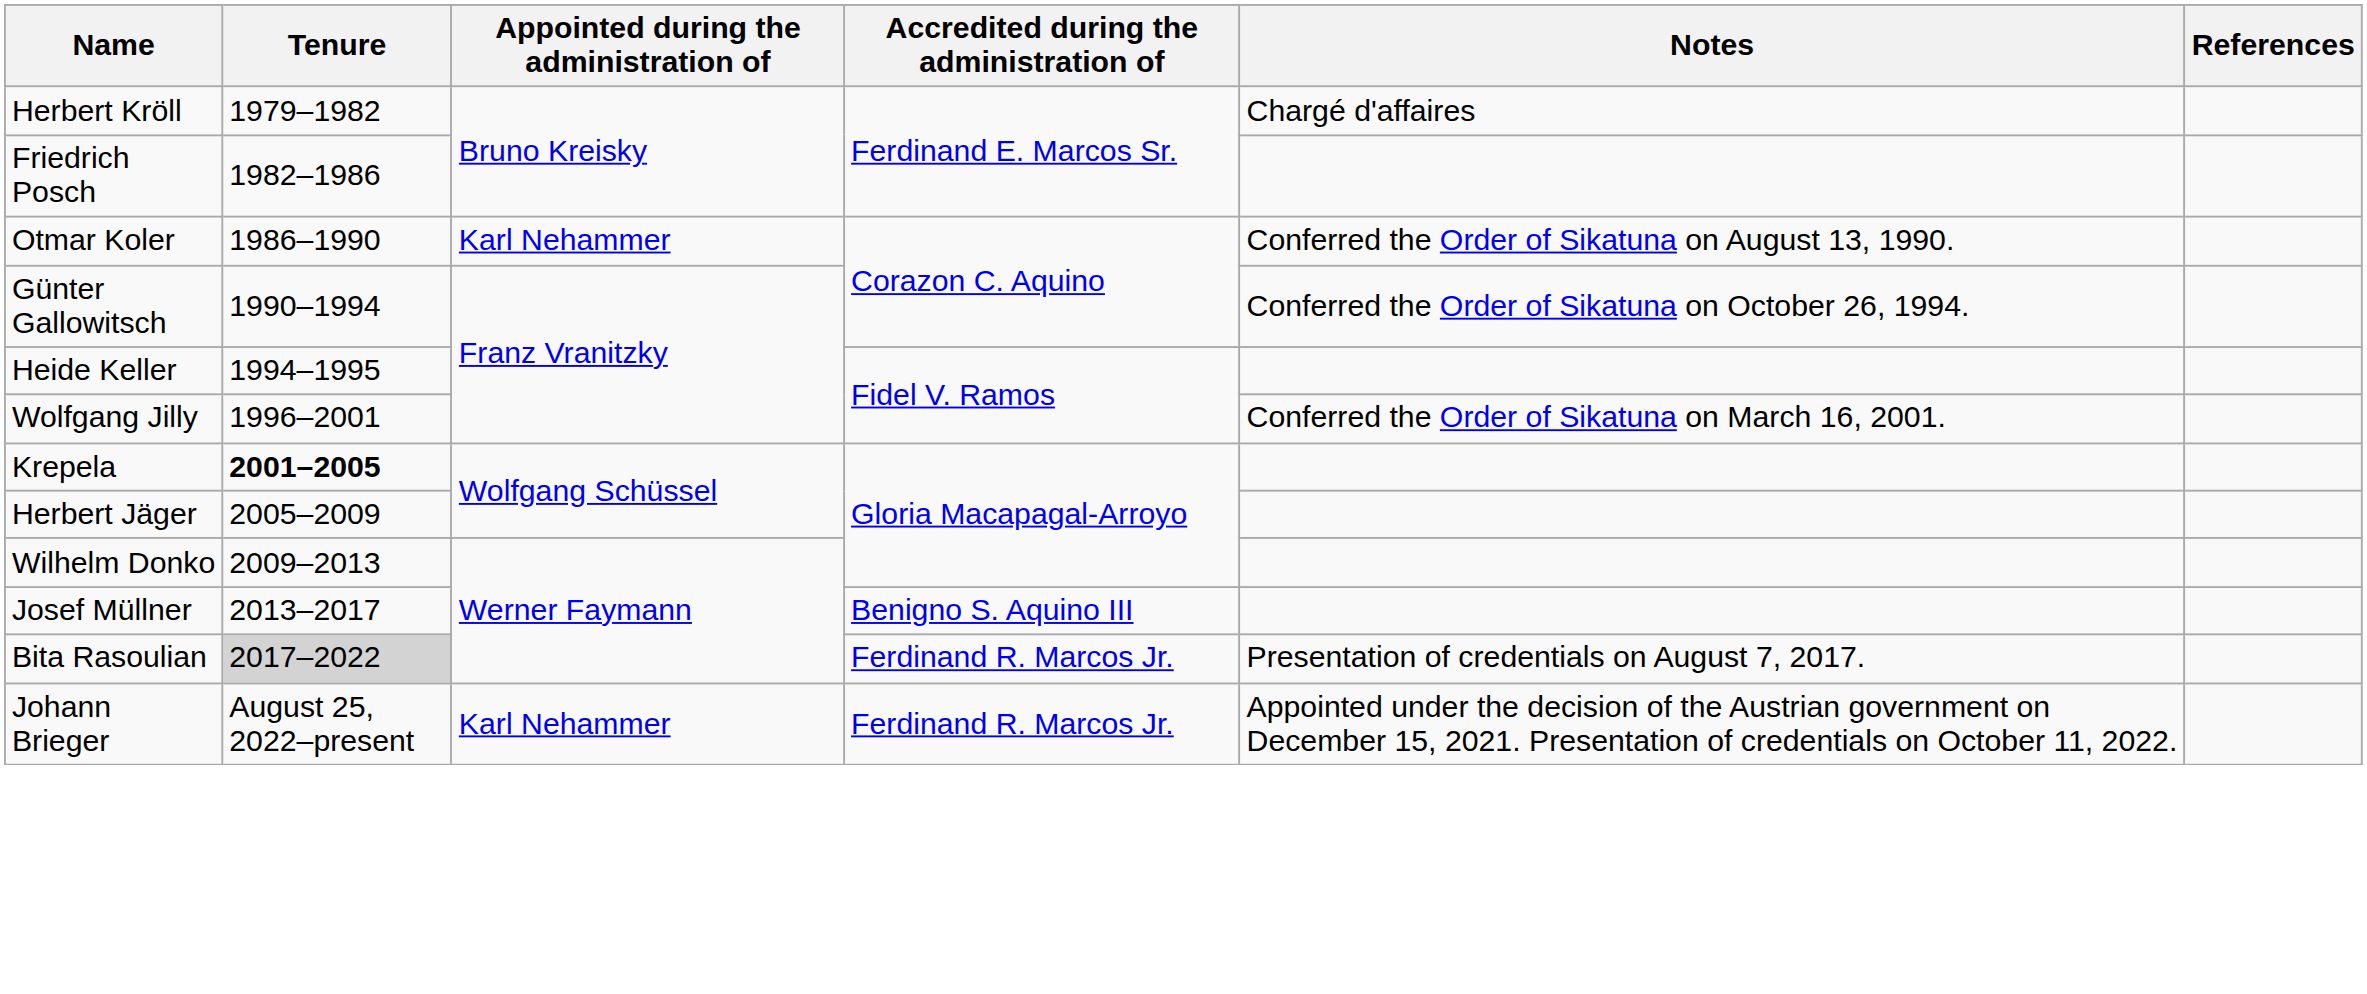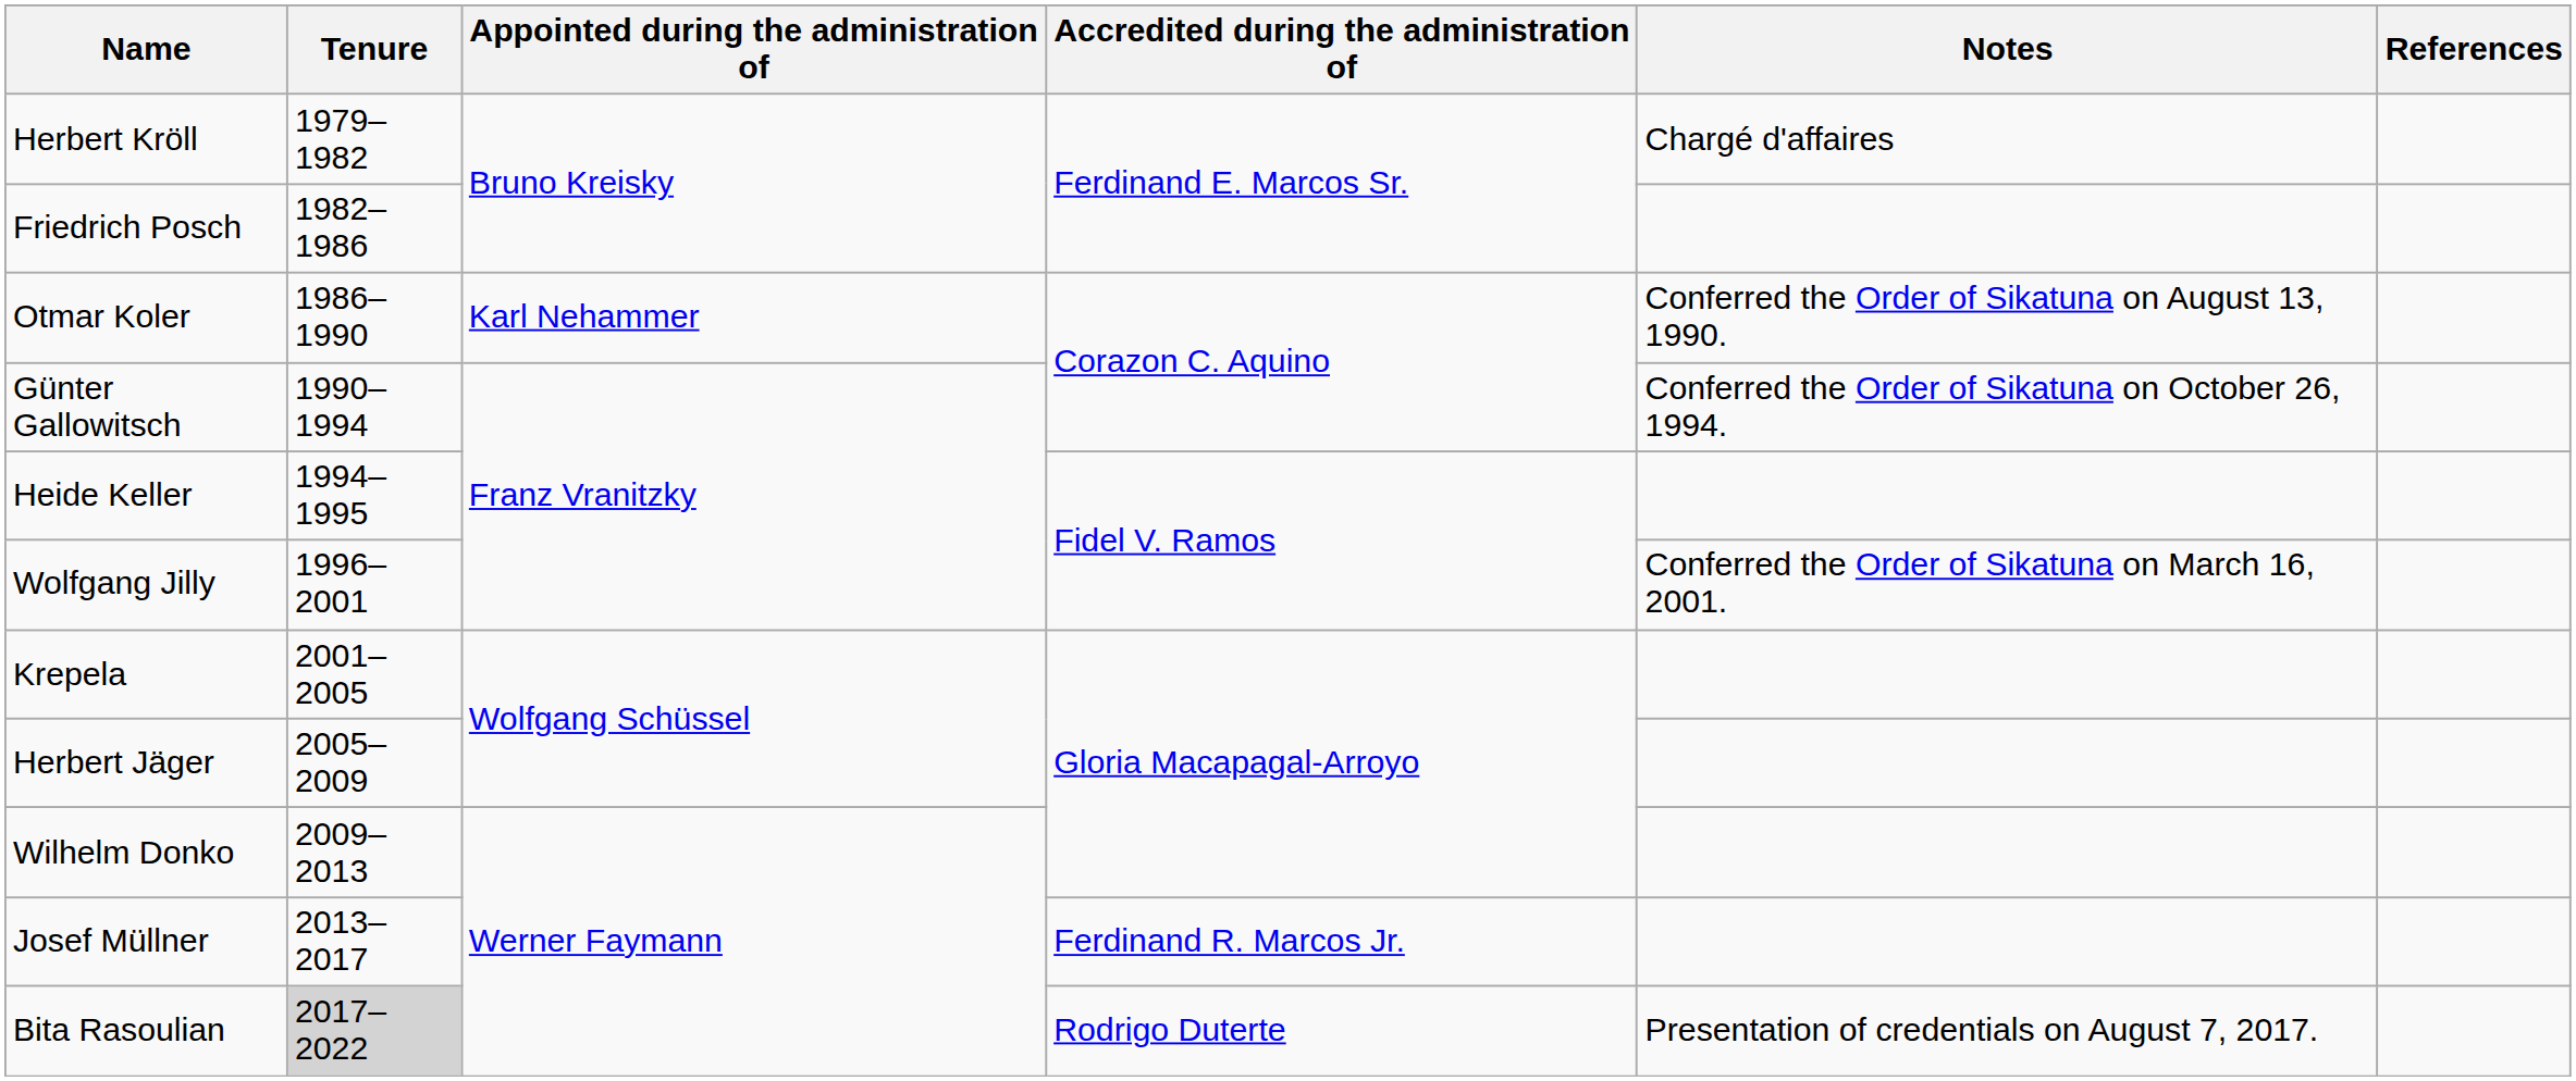Krepela | Tenure: bold -> normal
Josef Müllner | Accredited during the administration of: Benigno S. Aquino III -> Ferdinand R. Marcos Jr.
Bita Rasoulian | Accredited during the administration of: Ferdinand R. Marcos Jr. -> Rodrigo Duterte
- row: Johann Brieger | August 25, 2022–present | Karl Nehammer | Ferdinand R. Marcos Jr. | Appointed under the decision of the Austrian government on December 15, 2021. Presentation of credentials on October 11, 2022.
